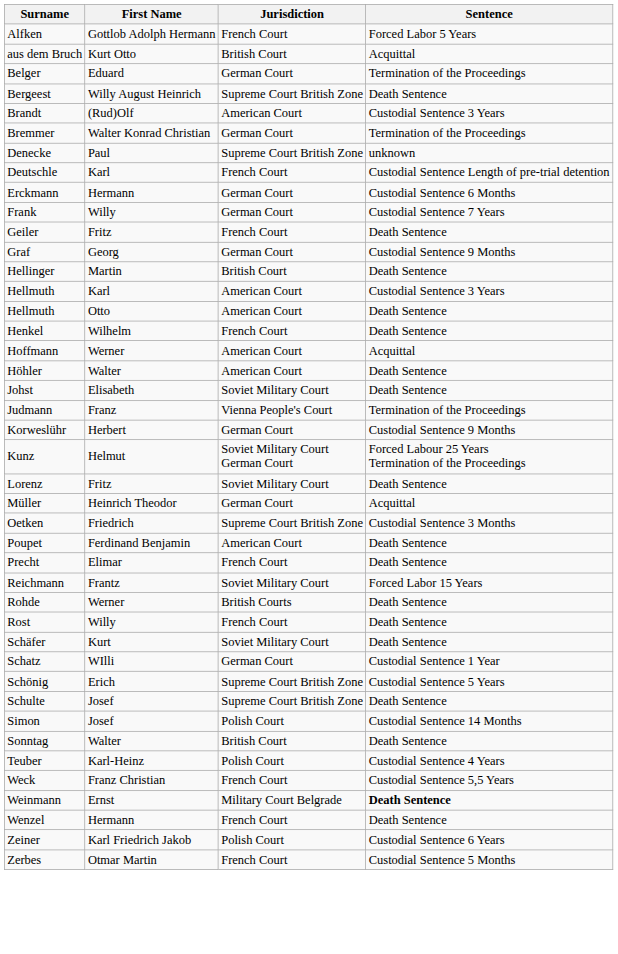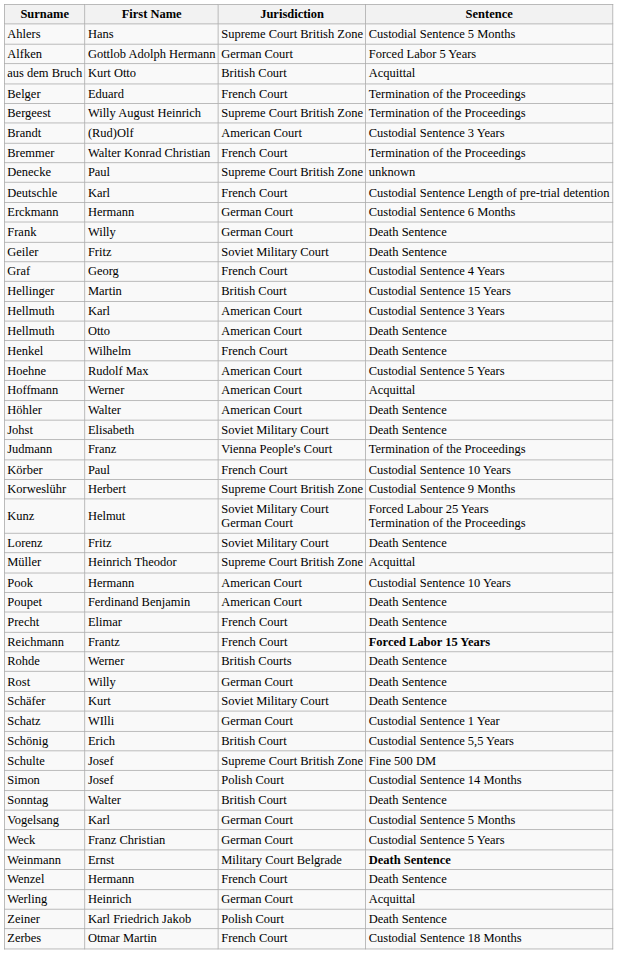+ row: Ahlers | Hans | Supreme Court British Zone | Custodial Sentence 5 Months
Alfken | Jurisdiction: French Court -> German Court
Belger | Jurisdiction: German Court -> French Court
Bergeest | Sentence: Death Sentence -> Termination of the Proceedings
Bremmer | Jurisdiction: German Court -> French Court
Frank | Sentence: Custodial Sentence 7 Years -> Death Sentence
Geiler | Jurisdiction: French Court -> Soviet Military Court
Graf | Jurisdiction: German Court -> French Court
Graf | Sentence: Custodial Sentence 9 Months -> Custodial Sentence 4 Years
Hellinger | Sentence: Death Sentence -> Custodial Sentence 15 Years
+ row: Hoehne | Rudolf Max | American Court | Custodial Sentence 5 Years
+ row: Körber | Paul | French Court | Custodial Sentence 10 Years
Korweslühr | Jurisdiction: German Court -> Supreme Court British Zone
Müller | Jurisdiction: German Court -> Supreme Court British Zone
- row: Oetken | Friedrich | Supreme Court British Zone | Custodial Sentence 3 Months
+ row: Pook | Hermann | American Court | Custodial Sentence 10 Years
Reichmann | Jurisdiction: Soviet Military Court -> French Court
Reichmann | Sentence: normal -> bold
Rost | Jurisdiction: French Court -> German Court
Schönig | Jurisdiction: Supreme Court British Zone -> British Court
Schönig | Sentence: Custodial Sentence 5 Years -> Custodial Sentence 5,5 Years
Schulte | Sentence: Death Sentence -> Fine 500 DM
- row: Teuber | Karl-Heinz | Polish Court | Custodial Sentence 4 Years
+ row: Vogelsang | Karl | German Court | Custodial Sentence 5 Months
Weck | Jurisdiction: French Court -> German Court
Weck | Sentence: Custodial Sentence 5,5 Years -> Custodial Sentence 5 Years
+ row: Werling | Heinrich | German Court | Acquittal
Zeiner | Sentence: Custodial Sentence 6 Years -> Death Sentence
Zerbes | Sentence: Custodial Sentence 5 Months -> Custodial Sentence 18 Months
